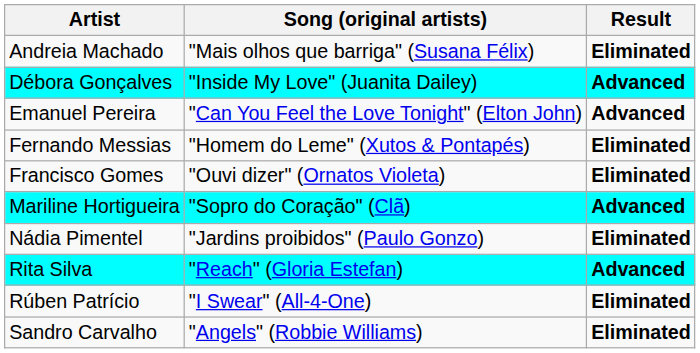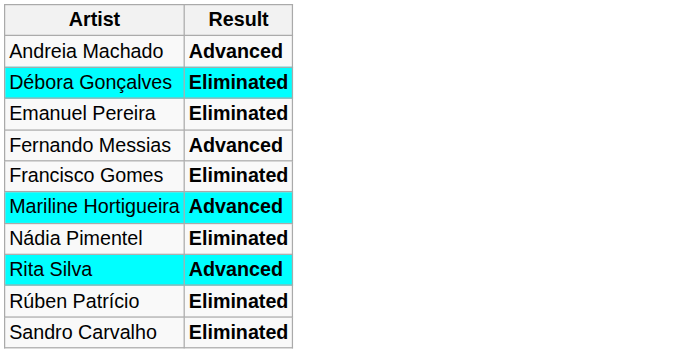- column: Song (original artists) | "Mais olhos que barriga" (Susana Félix) | "Inside My Love" (Juanita Dailey) | "Can You Feel the Love Tonight" (Elton John) | "Homem do Leme" (Xutos & Pontapés) | "Ouvi dizer" (Ornatos Violeta) | "Sopro do Coração" (Clã) | "Jardins proibidos" (Paulo Gonzo) | "Reach" (Gloria Estefan) | "I Swear" (All-4-One) | "Angels" (Robbie Williams)
Andreia Machado | Result: Eliminated -> Advanced
Débora Gonçalves | Result: Advanced -> Eliminated
Emanuel Pereira | Result: Advanced -> Eliminated
Fernando Messias | Result: Eliminated -> Advanced
